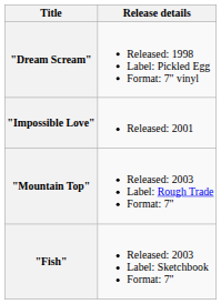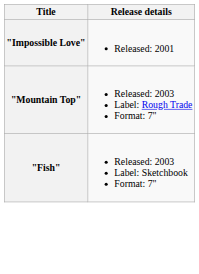- row: "Dream Scream" | Released: 1998 Label: Pickled Egg Format: 7" vinyl
